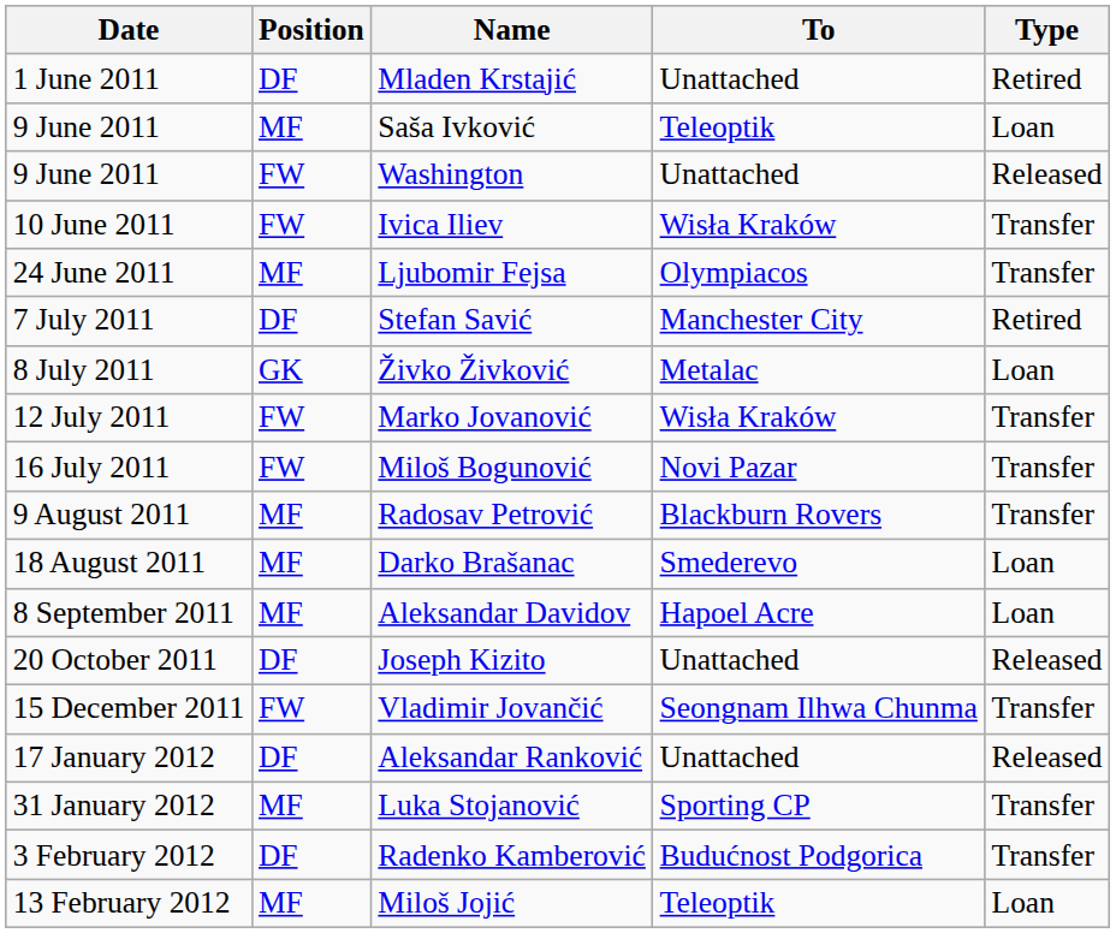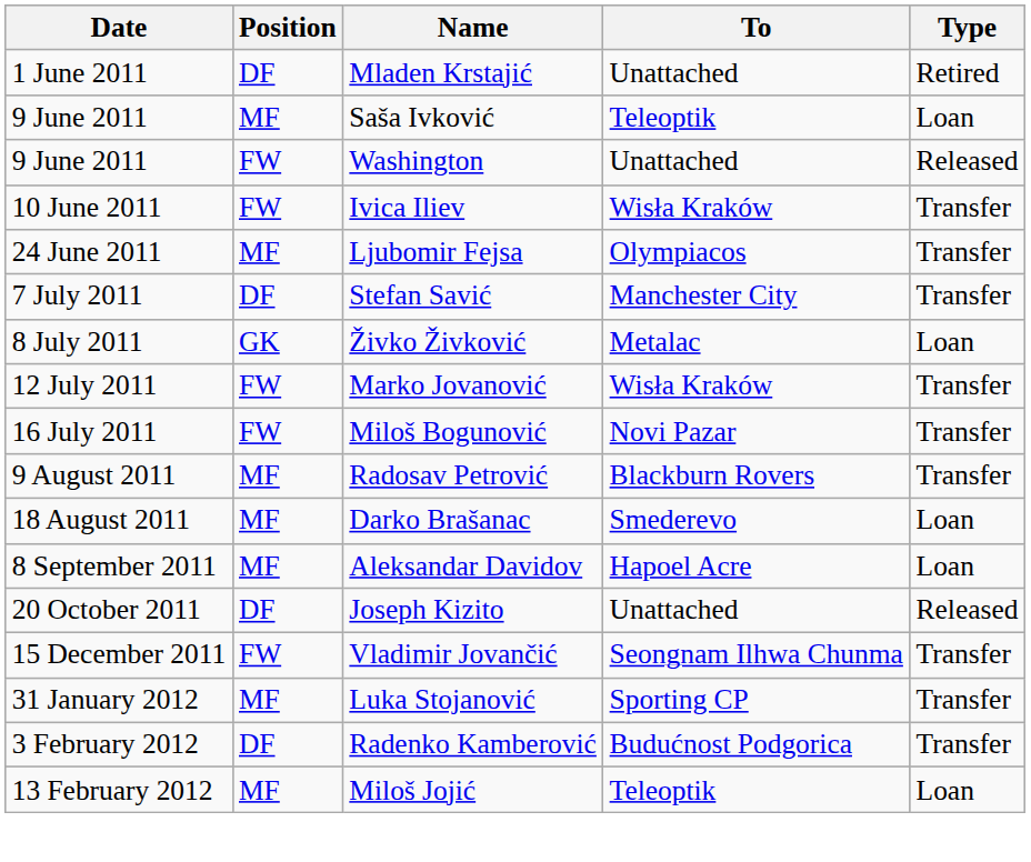Stefan Savić | Type: Retired -> Transfer
- row: 17 January 2012 | DF | Aleksandar Ranković | Unattached | Released
